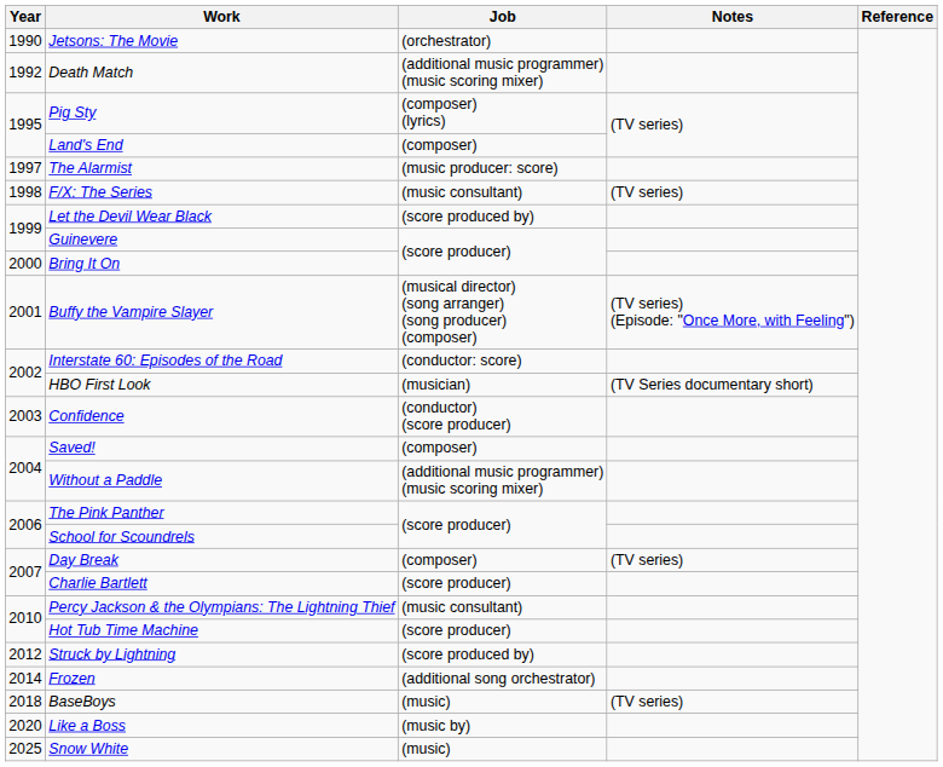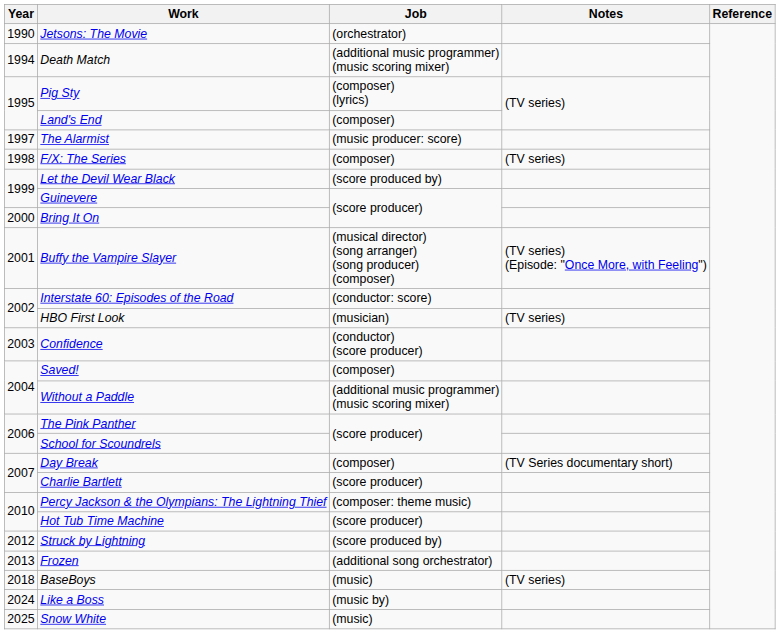Death Match | Year: 1992 -> 1994
F/X: The Series | Job: (music consultant) -> (composer)
HBO First Look | Notes: (TV Series documentary short) -> (TV series)
Day Break | Notes: (TV series) -> (TV Series documentary short)
Percy Jackson & the Olympians: The Lightning Thief | Job: (music consultant) -> (composer: theme music)
Frozen | Year: 2014 -> 2013
Like a Boss | Year: 2020 -> 2024
